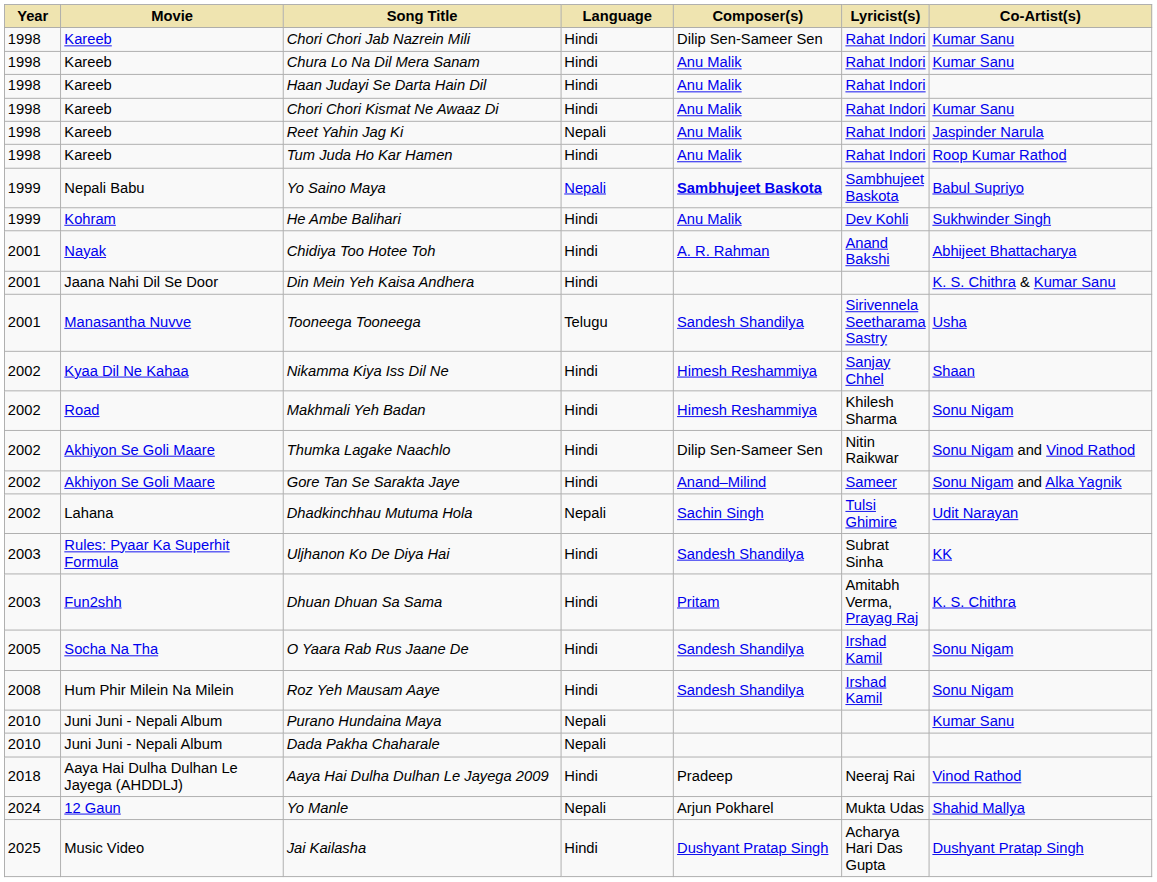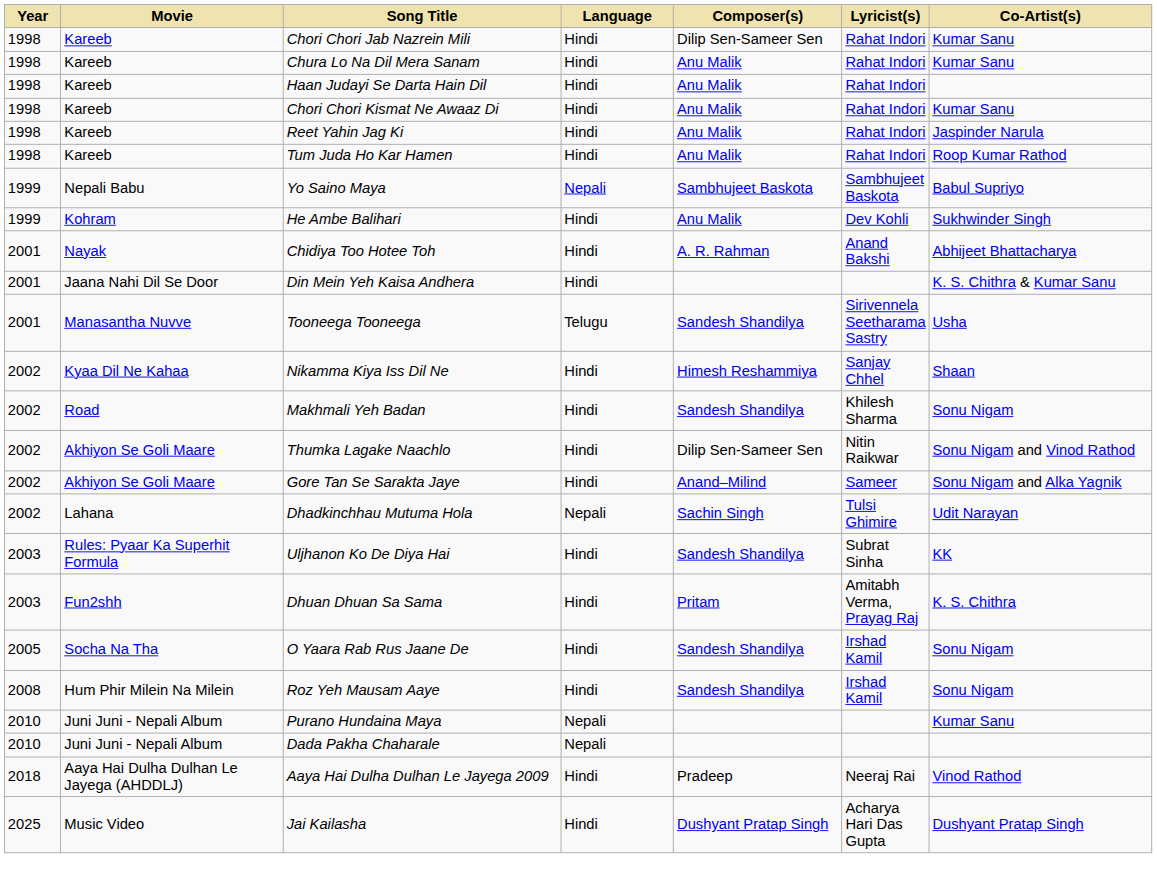Reet Yahin Jag Ki | Language: Nepali -> Hindi
Yo Saino Maya | Composer(s): bold -> normal
Makhmali Yeh Badan | Composer(s): Himesh Reshammiya -> Sandesh Shandilya
- row: 2024 | 12 Gaun | Yo Manle | Nepali | Arjun Pokharel | Mukta Udas | Shahid Mallya
